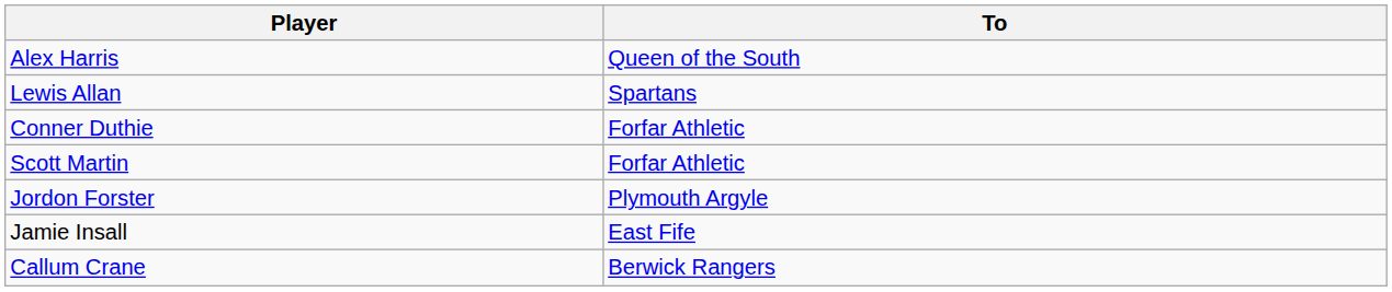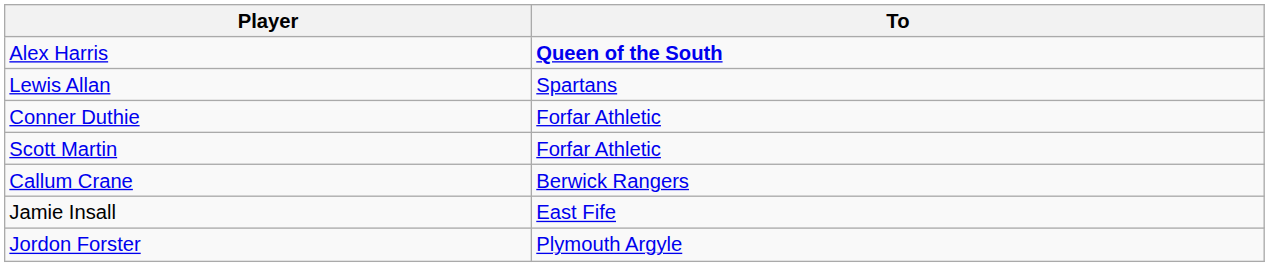Alex Harris | To: normal -> bold
rows swapped: Callum Crane <-> Jordon Forster
